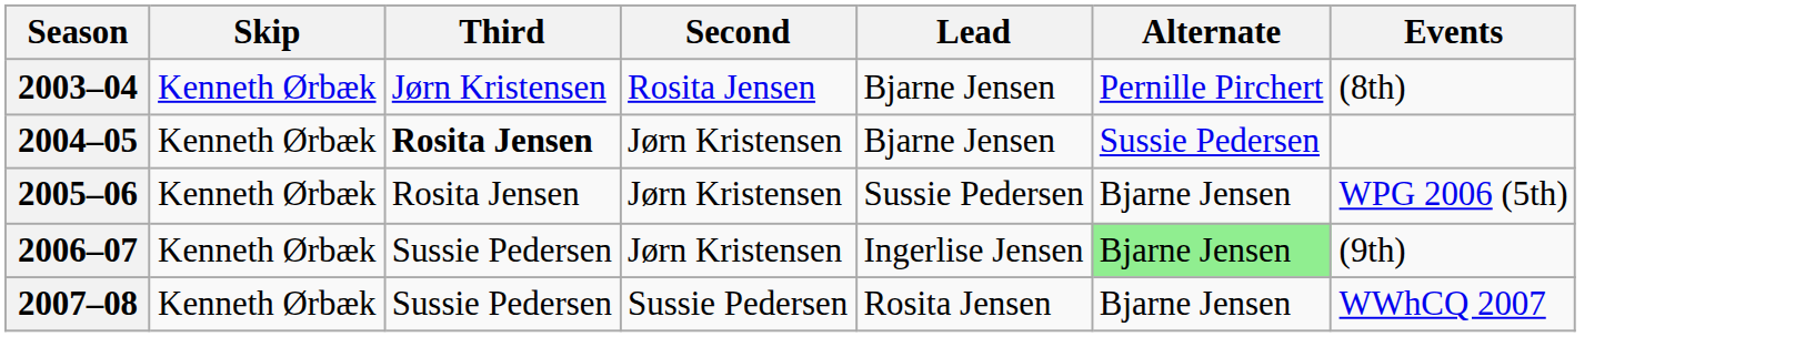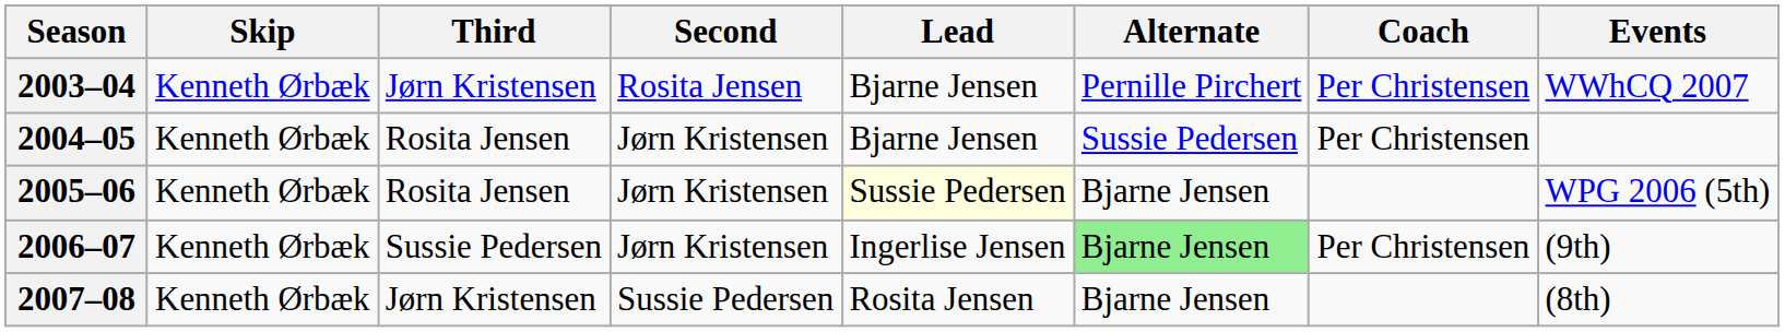+ column: Coach | Per Christensen | Per Christensen | Per Christensen
2003–04 | Events: (8th) -> WWhCQ 2007
2004–05 | Third: bold -> normal
2005–06 | Lead: no background -> lightyellow background
2007–08 | Third: Sussie Pedersen -> Jørn Kristensen
2007–08 | Events: WWhCQ 2007 -> (8th)
